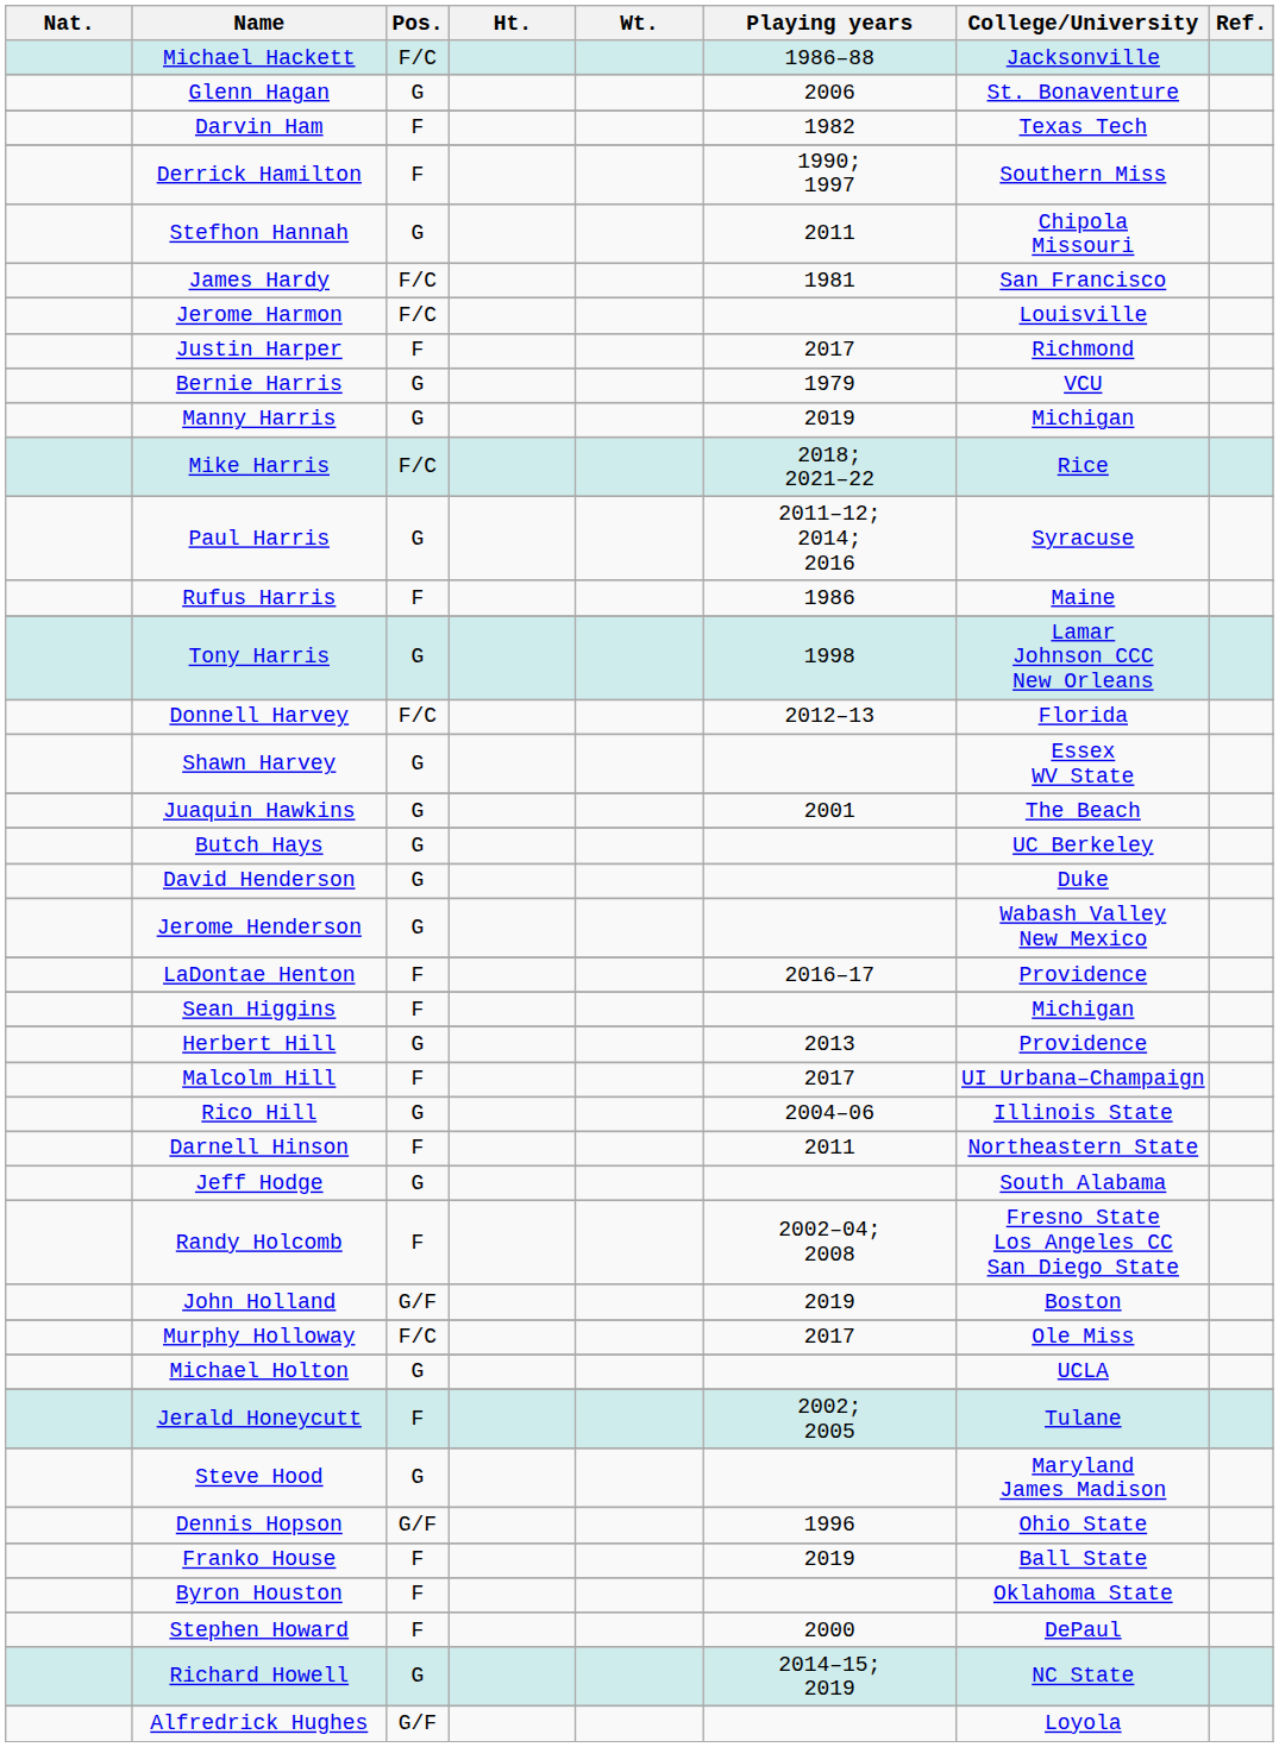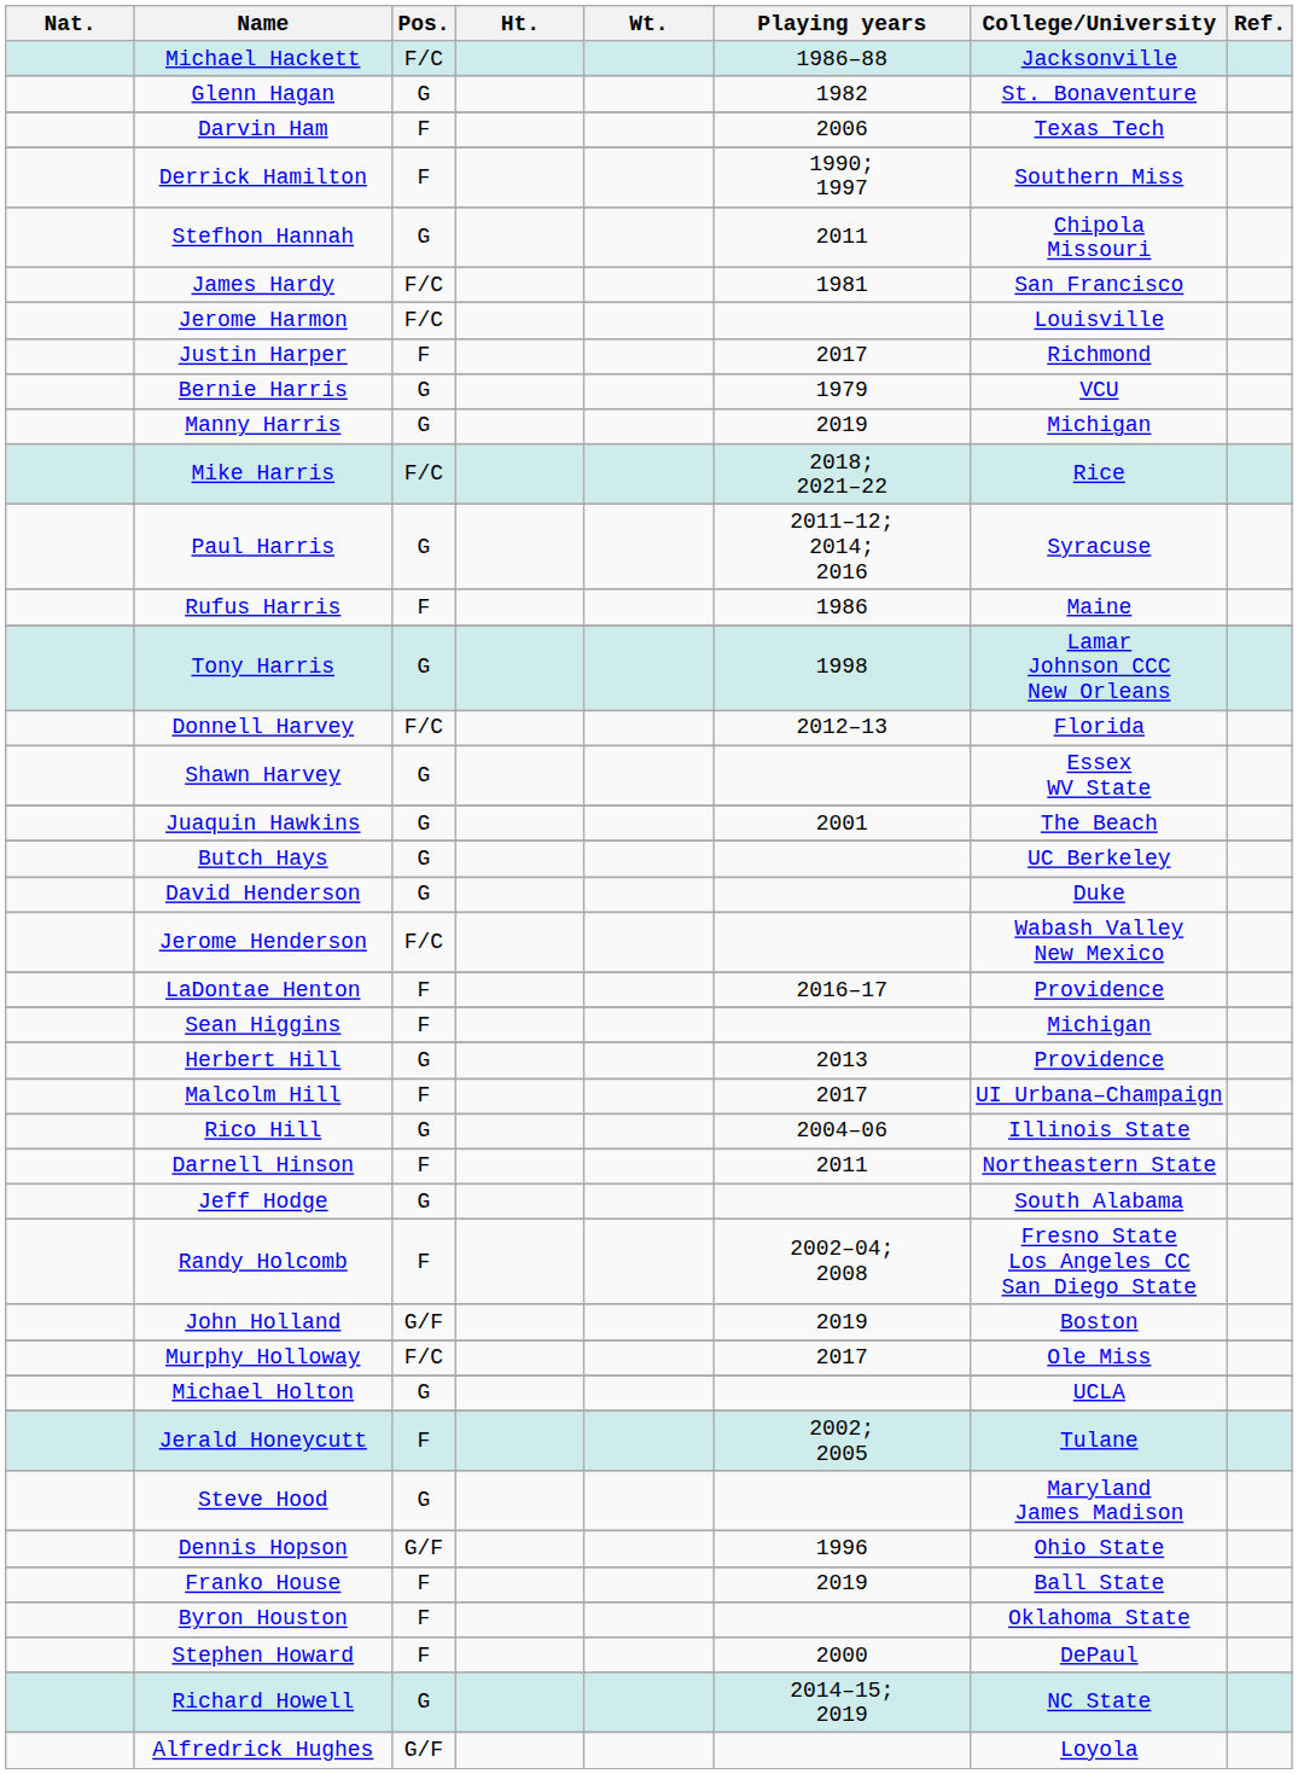Glenn Hagan | Playing years: 2006 -> 1982
Darvin Ham | Playing years: 1982 -> 2006
Jerome Henderson | Pos.: G -> F/C
